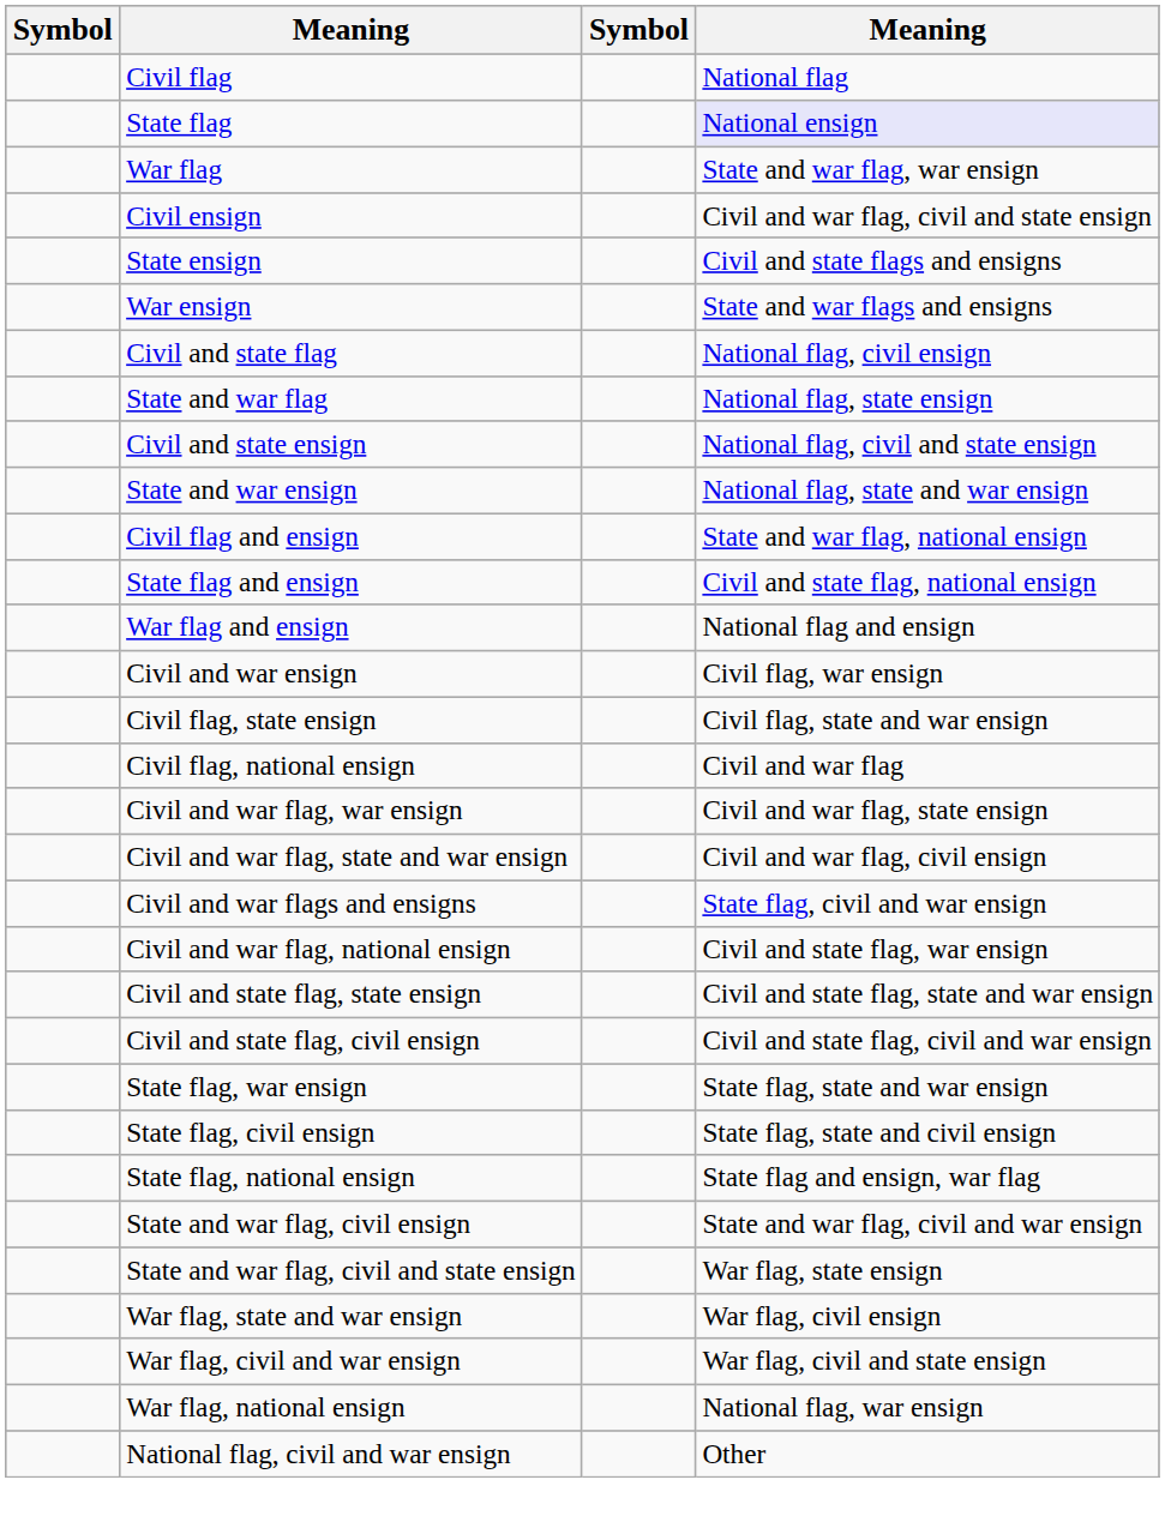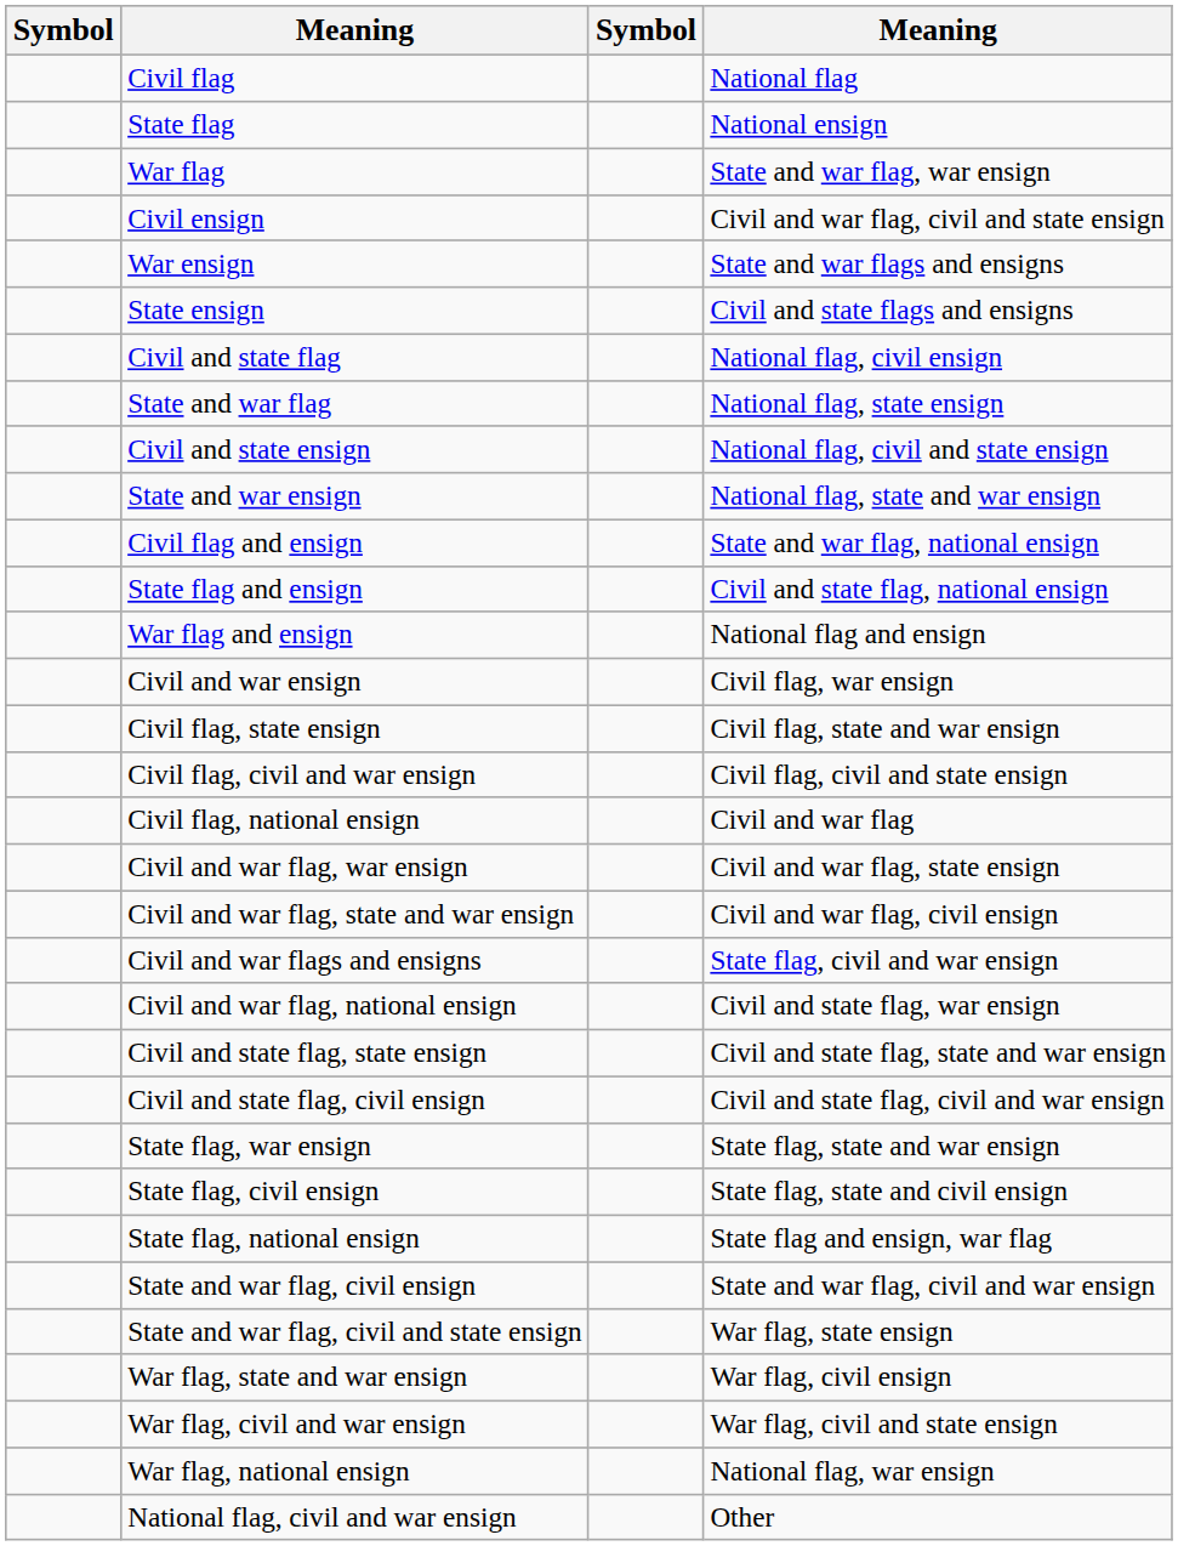State flag | column 4: lavender background -> no background
rows swapped: State ensign <-> War ensign
+ row: Civil flag, civil and war ensign | Civil flag, civil and state ensign
